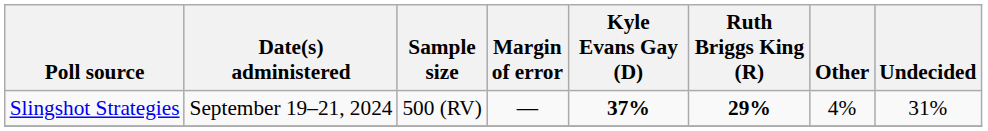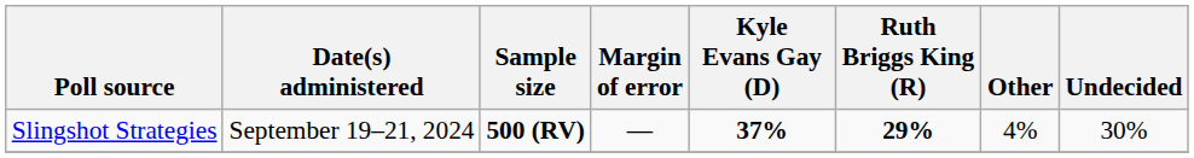Slingshot Strategies | Sample size: normal -> bold
Slingshot Strategies | Undecided: 31% -> 30%
